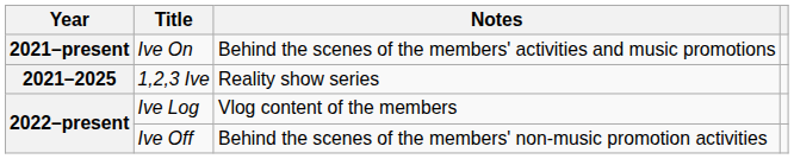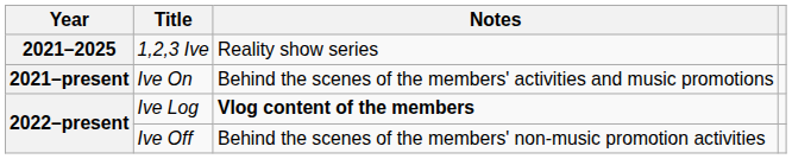rows swapped: Ive On <-> 1,2,3 Ive
Ive Log | Notes: normal -> bold
